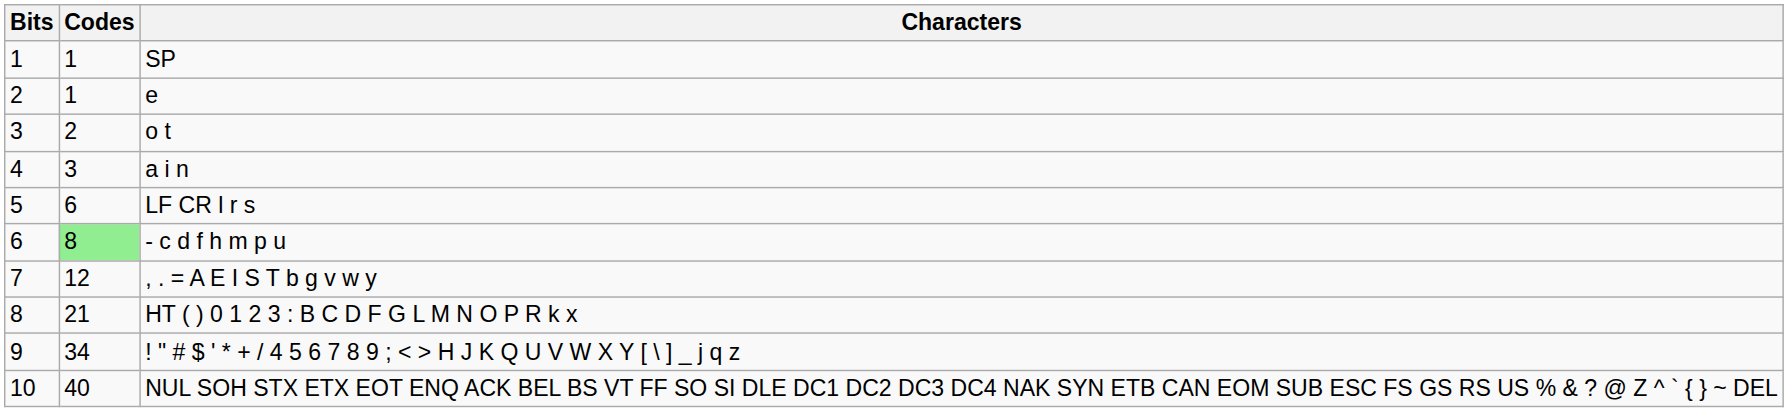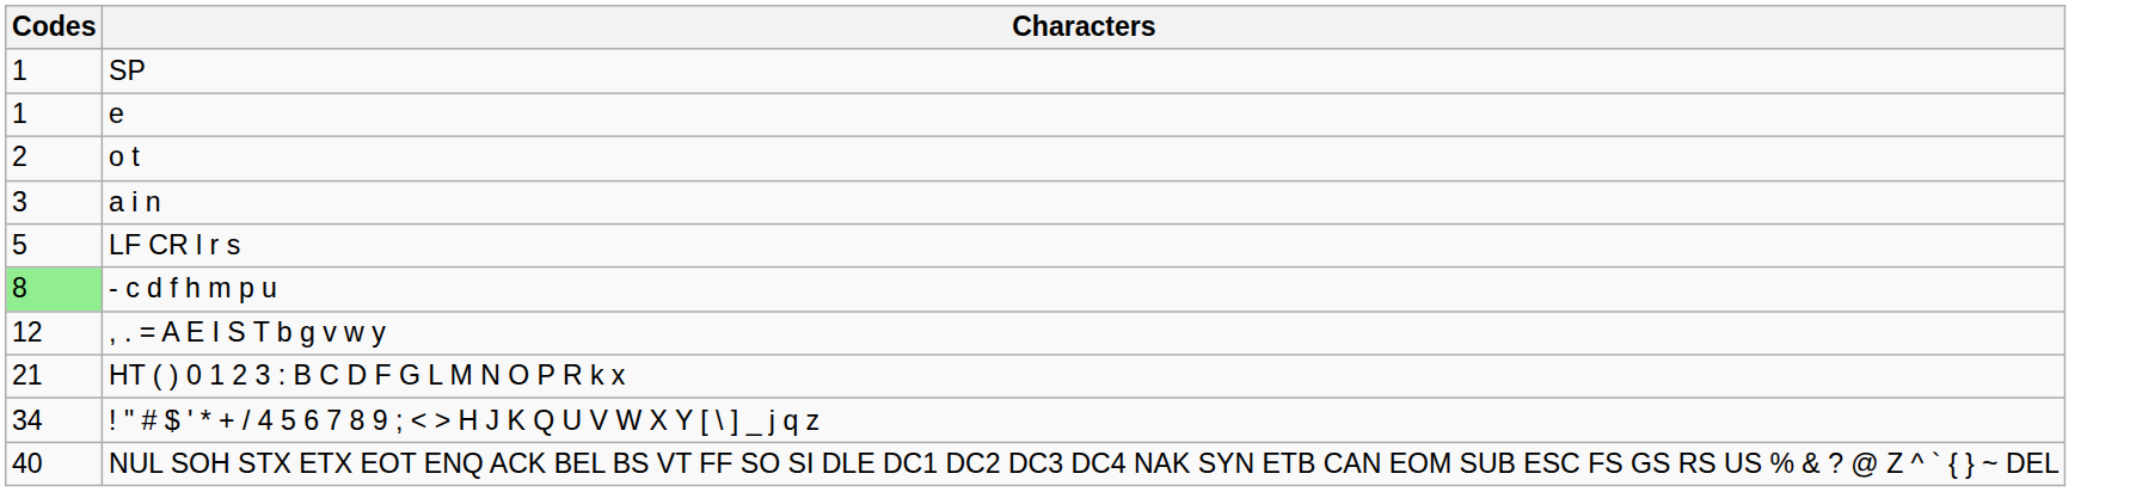- column: Bits | 1 | 2 | 3 | 4 | 5 | 6 | 7 | 8 | 9 | 10
LF CR l r s | Codes: 6 -> 5
